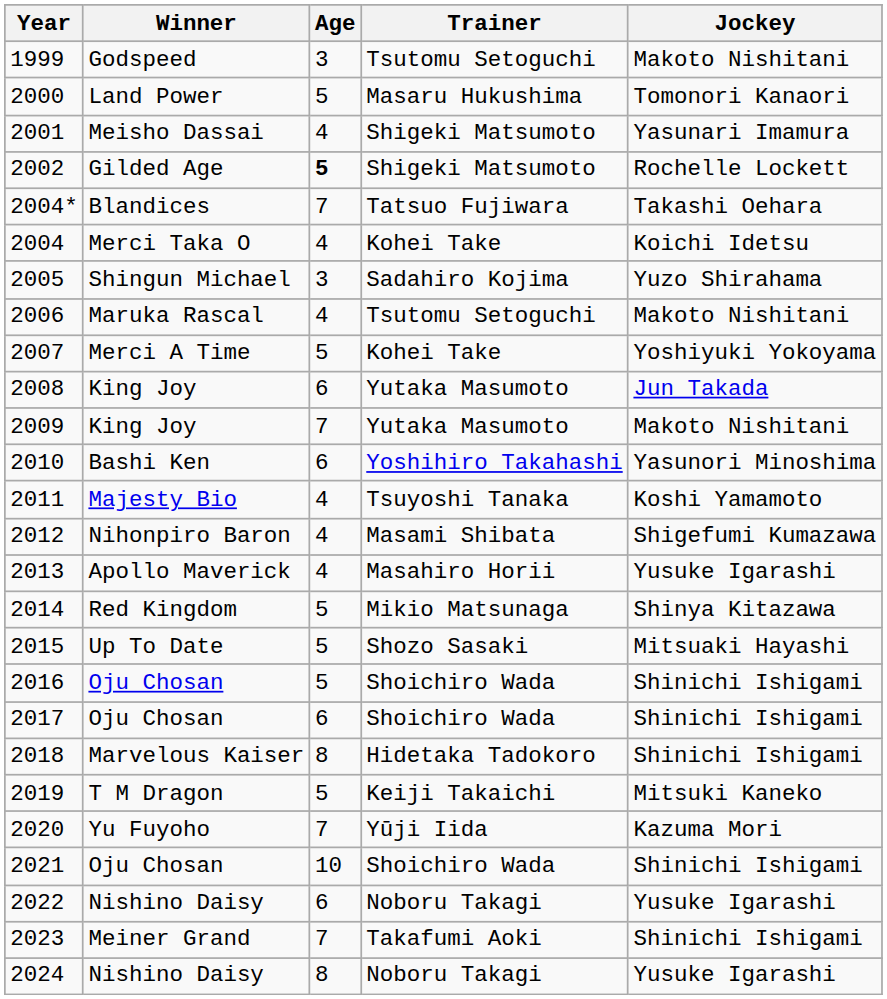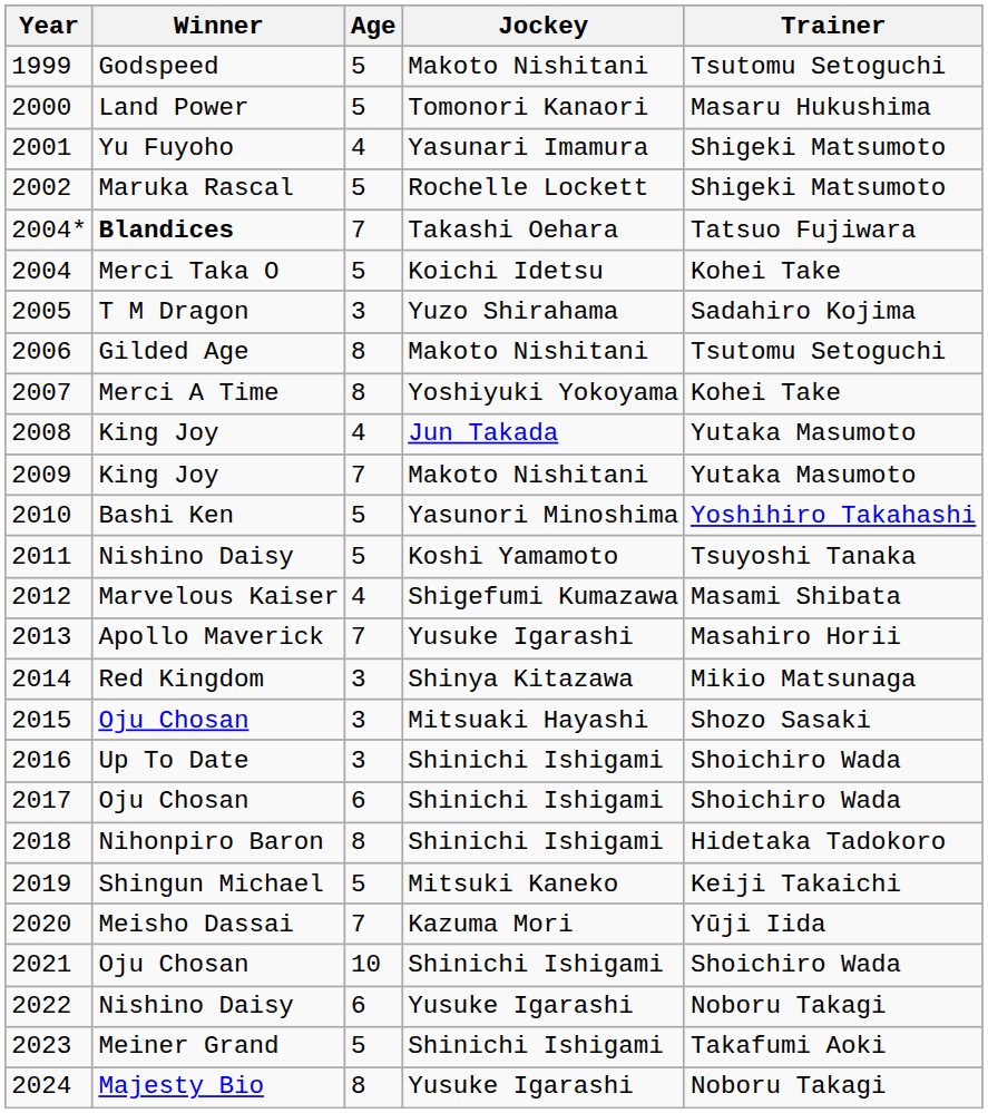columns swapped: Jockey <-> Trainer
1999 | Age: 3 -> 5
2001 | Winner: Meisho Dassai -> Yu Fuyoho
2002 | Winner: Gilded Age -> Maruka Rascal
2002 | Age: bold -> normal
2004* | Winner: normal -> bold
2004 | Age: 4 -> 5
2005 | Winner: Shingun Michael -> T M Dragon
2006 | Winner: Maruka Rascal -> Gilded Age
2006 | Age: 4 -> 8
2007 | Age: 5 -> 8
2008 | Age: 6 -> 4
2010 | Age: 6 -> 5
2011 | Winner: Majesty Bio -> Nishino Daisy
2011 | Age: 4 -> 5
2012 | Winner: Nihonpiro Baron -> Marvelous Kaiser
2013 | Age: 4 -> 7
2014 | Age: 5 -> 3
2015 | Winner: Up To Date -> Oju Chosan
2015 | Age: 5 -> 3
2016 | Winner: Oju Chosan -> Up To Date
2016 | Age: 5 -> 3
2018 | Winner: Marvelous Kaiser -> Nihonpiro Baron
2019 | Winner: T M Dragon -> Shingun Michael
2020 | Winner: Yu Fuyoho -> Meisho Dassai
2023 | Age: 7 -> 5
2024 | Winner: Nishino Daisy -> Majesty Bio
